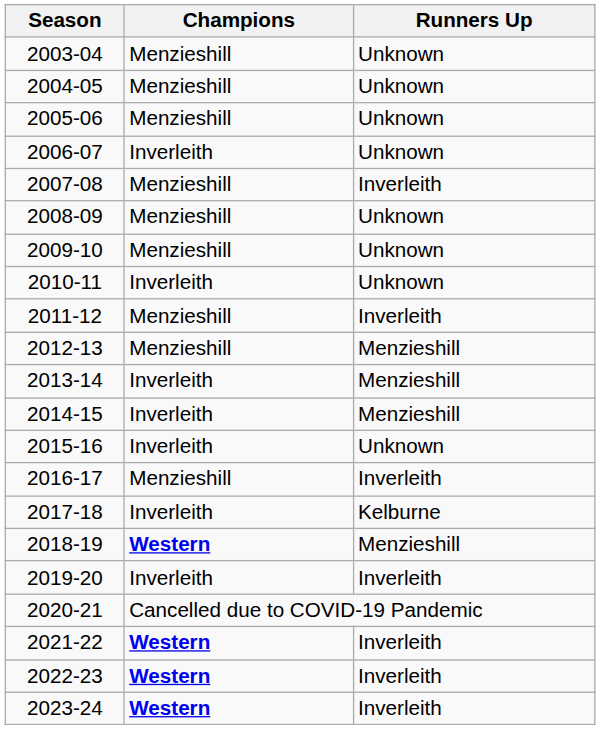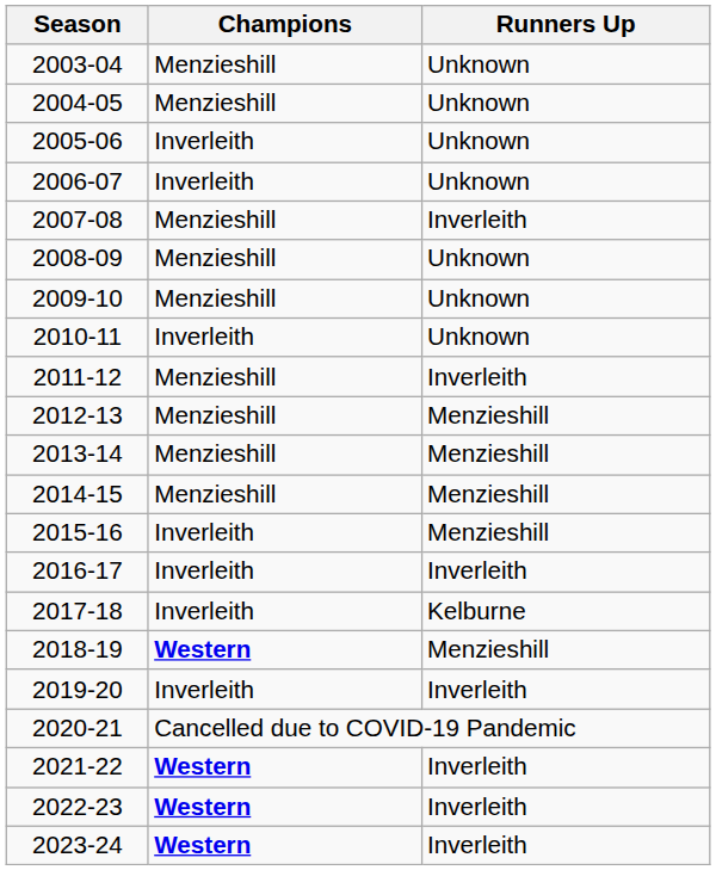2005-06 | Champions: Menzieshill -> Inverleith
2013-14 | Champions: Inverleith -> Menzieshill
2014-15 | Champions: Inverleith -> Menzieshill
2015-16 | Runners Up: Unknown -> Menzieshill
2016-17 | Champions: Menzieshill -> Inverleith
